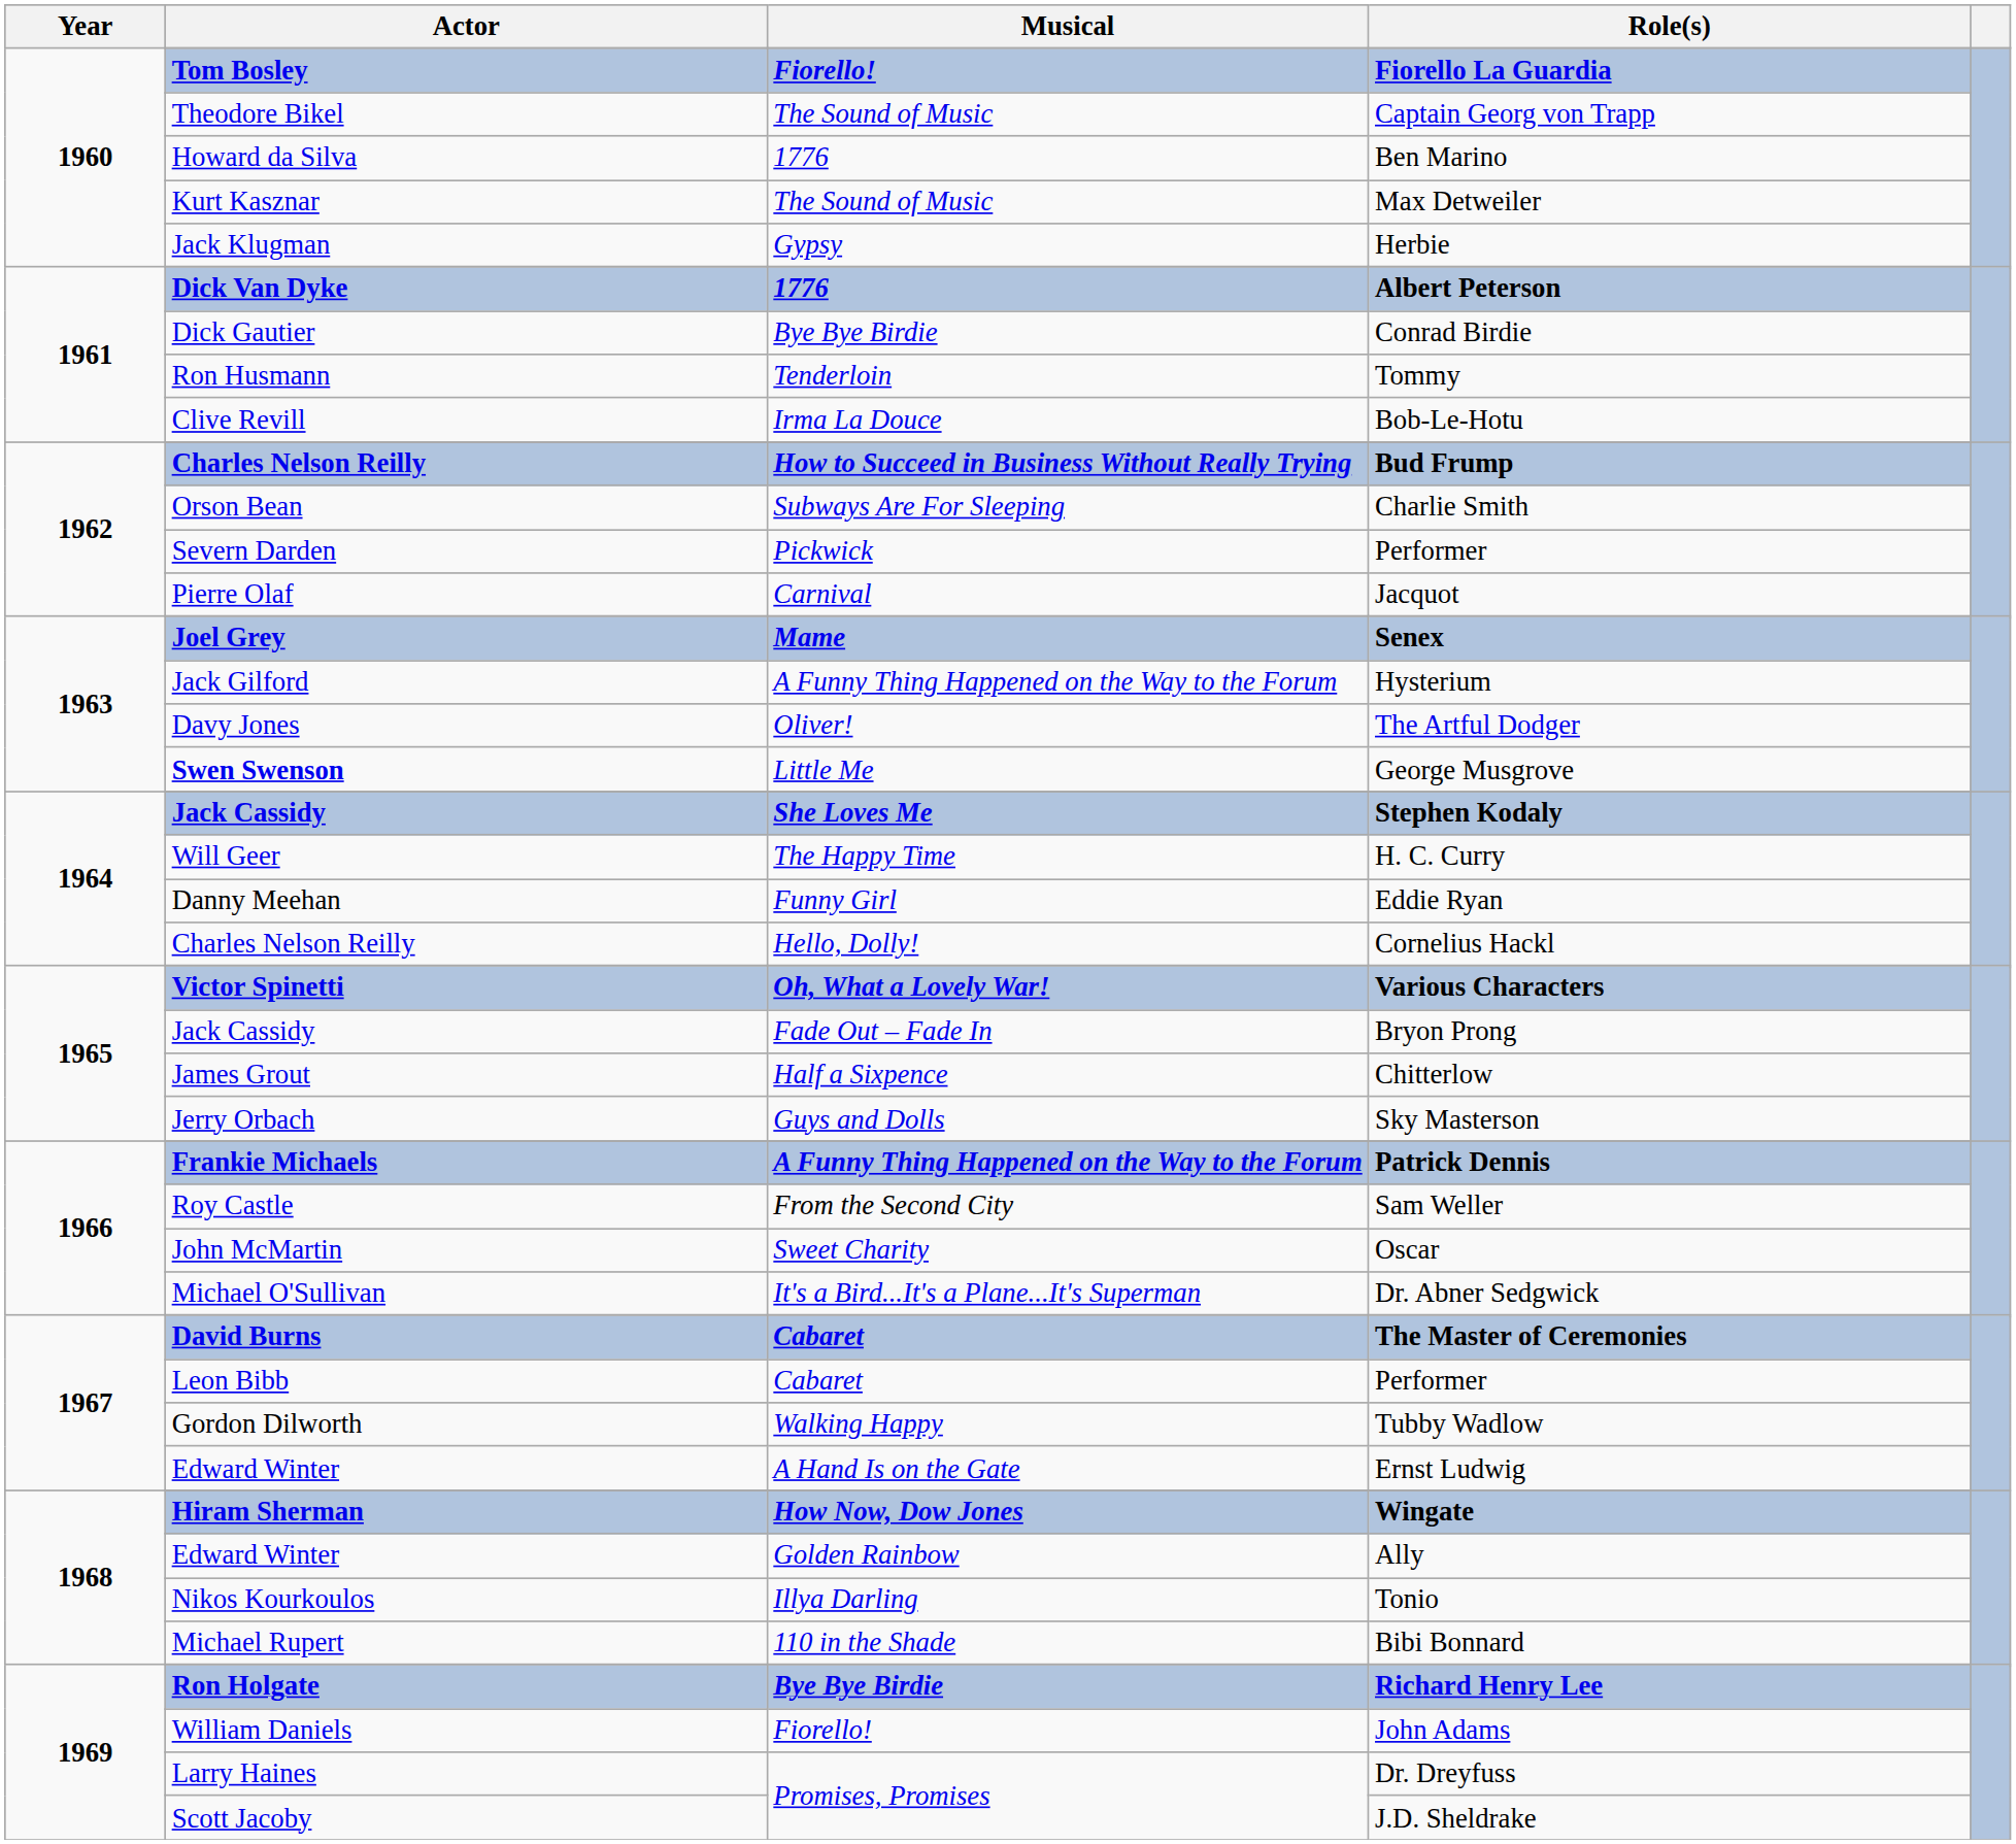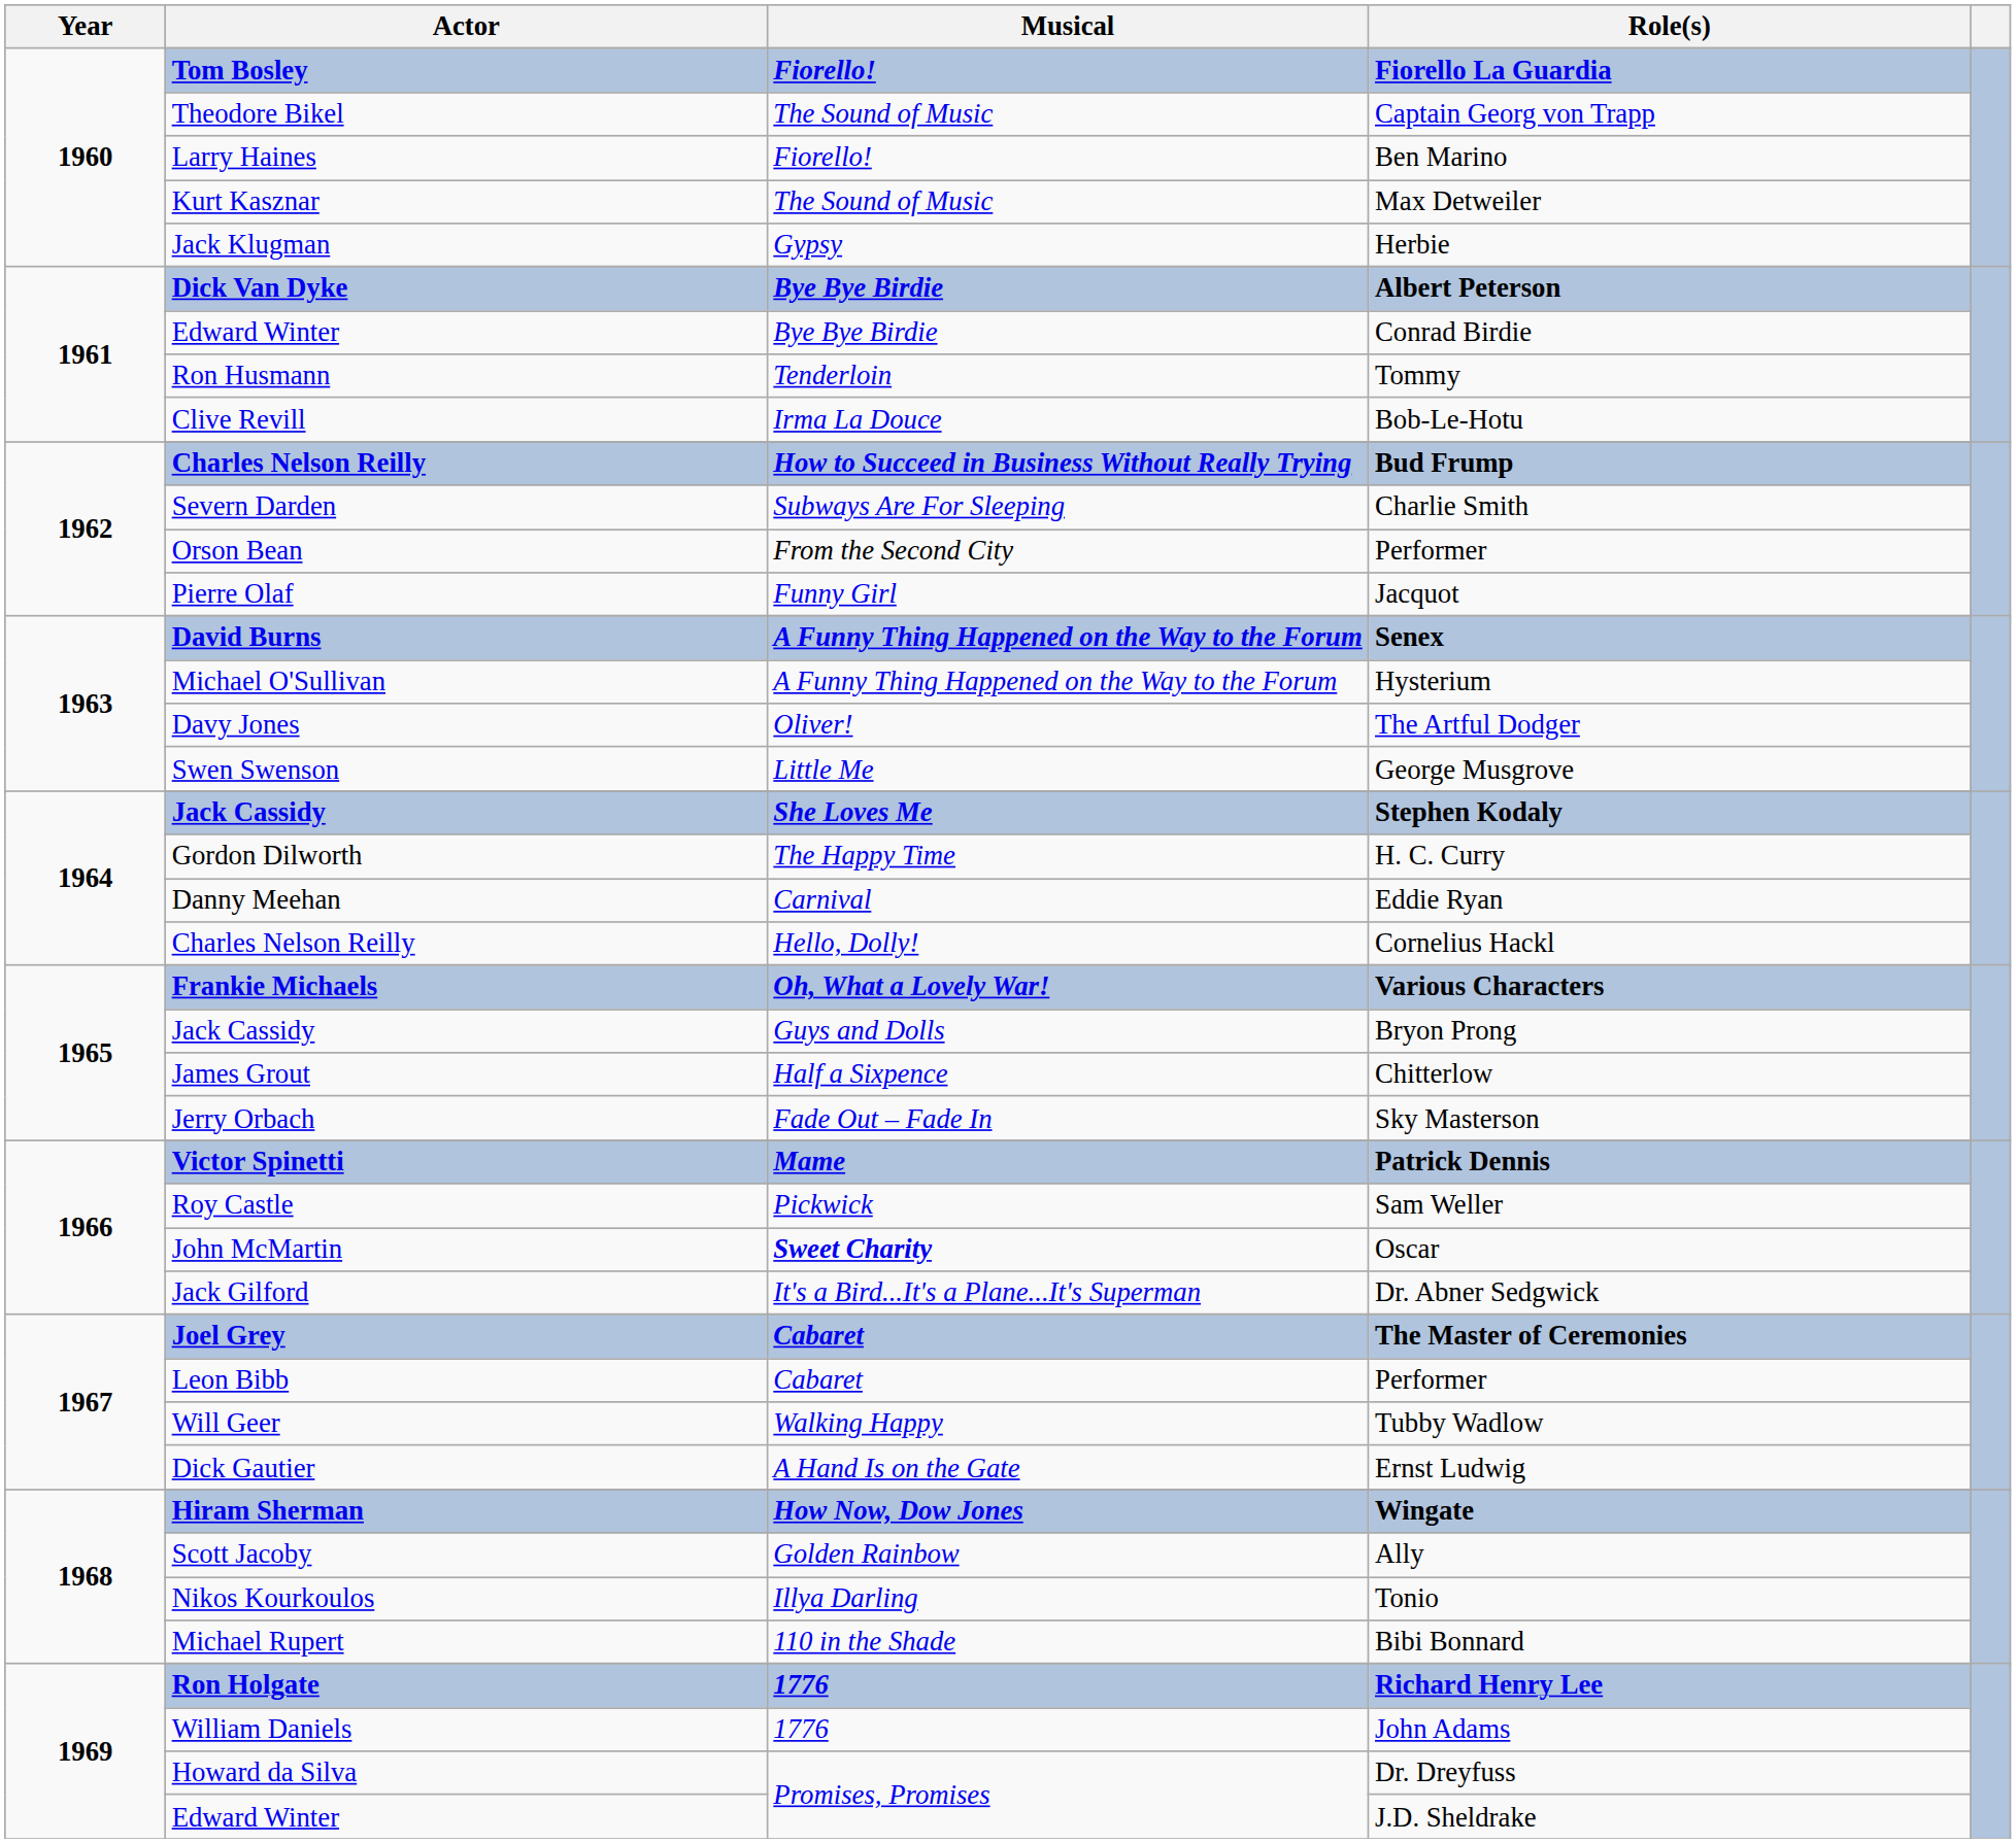Ben Marino | Actor: Howard da Silva -> Larry Haines
Ben Marino | Musical: 1776 -> Fiorello!
Albert Peterson | Musical: 1776 -> Bye Bye Birdie
Conrad Birdie | Actor: Dick Gautier -> Edward Winter
Charlie Smith | Actor: Orson Bean -> Severn Darden
1962 / Performer | Actor: Severn Darden -> Orson Bean
1962 / Performer | Musical: Pickwick -> From the Second City
Jacquot | Musical: Carnival -> Funny Girl
Senex | Actor: Joel Grey -> David Burns
Senex | Musical: Mame -> A Funny Thing Happened on the Way to the Forum
Hysterium | Actor: Jack Gilford -> Michael O'Sullivan
George Musgrove | Actor: bold -> normal
H. C. Curry | Actor: Will Geer -> Gordon Dilworth
Eddie Ryan | Musical: Funny Girl -> Carnival
Various Characters | Actor: Victor Spinetti -> Frankie Michaels
Bryon Prong | Musical: Fade Out – Fade In -> Guys and Dolls
Sky Masterson | Musical: Guys and Dolls -> Fade Out – Fade In
Patrick Dennis | Actor: Frankie Michaels -> Victor Spinetti
Patrick Dennis | Musical: A Funny Thing Happened on the Way to the Forum -> Mame
Sam Weller | Musical: From the Second City -> Pickwick
Oscar | Musical: normal -> bold
Dr. Abner Sedgwick | Actor: Michael O'Sullivan -> Jack Gilford
The Master of Ceremonies | Actor: David Burns -> Joel Grey
Tubby Wadlow | Actor: Gordon Dilworth -> Will Geer
Ernst Ludwig | Actor: Edward Winter -> Dick Gautier
Ally | Actor: Edward Winter -> Scott Jacoby
Richard Henry Lee | Musical: Bye Bye Birdie -> 1776
John Adams | Musical: Fiorello! -> 1776
Dr. Dreyfuss | Actor: Larry Haines -> Howard da Silva
J.D. Sheldrake | Actor: Scott Jacoby -> Edward Winter
